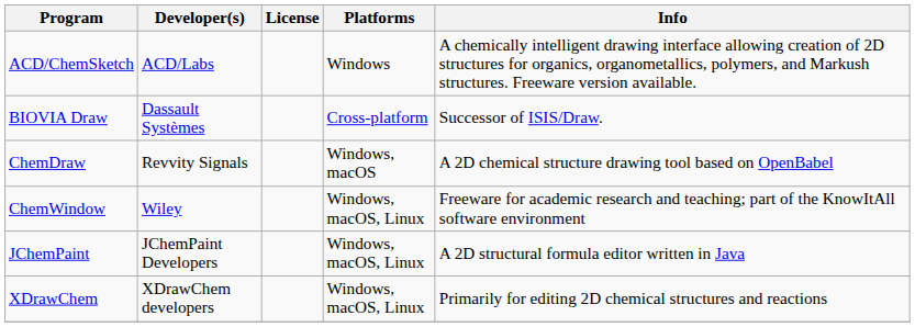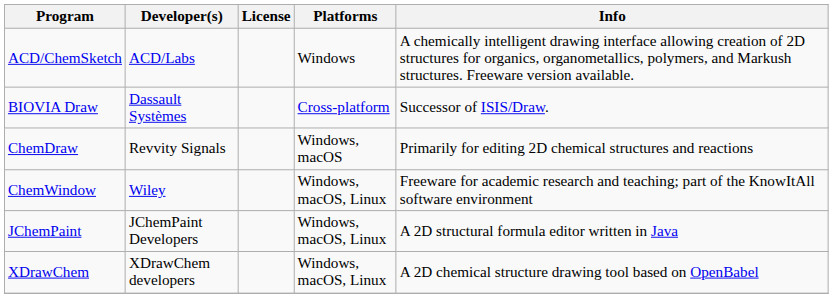ChemDraw | Info: A 2D chemical structure drawing tool based on OpenBabel -> Primarily for editing 2D chemical structures and reactions
XDrawChem | Info: Primarily for editing 2D chemical structures and reactions -> A 2D chemical structure drawing tool based on OpenBabel
